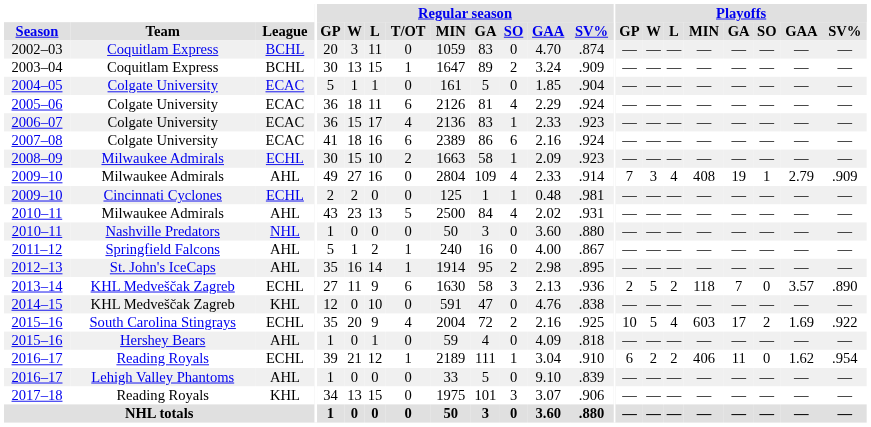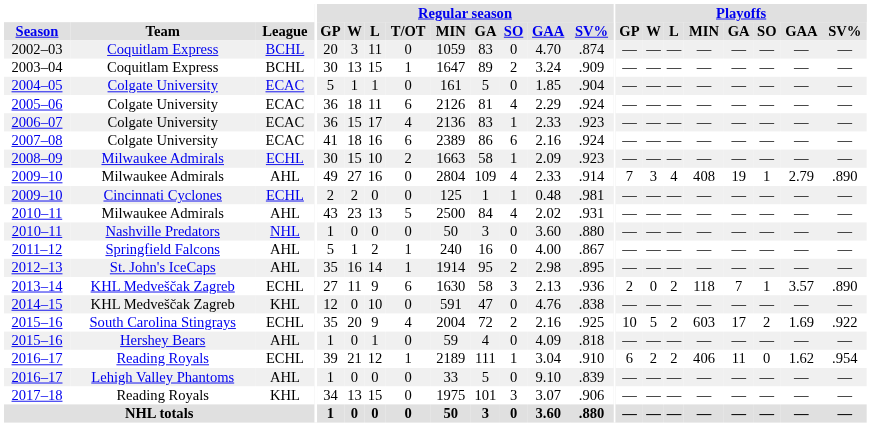2009–10 / Milwaukee Admirals | Playoffs / SV%: .909 -> .890
2013–14 | Playoffs / W: 5 -> 0
2013–14 | Playoffs / SO: 0 -> 1
2015–16 / South Carolina Stingrays | Playoffs / L: 4 -> 2
